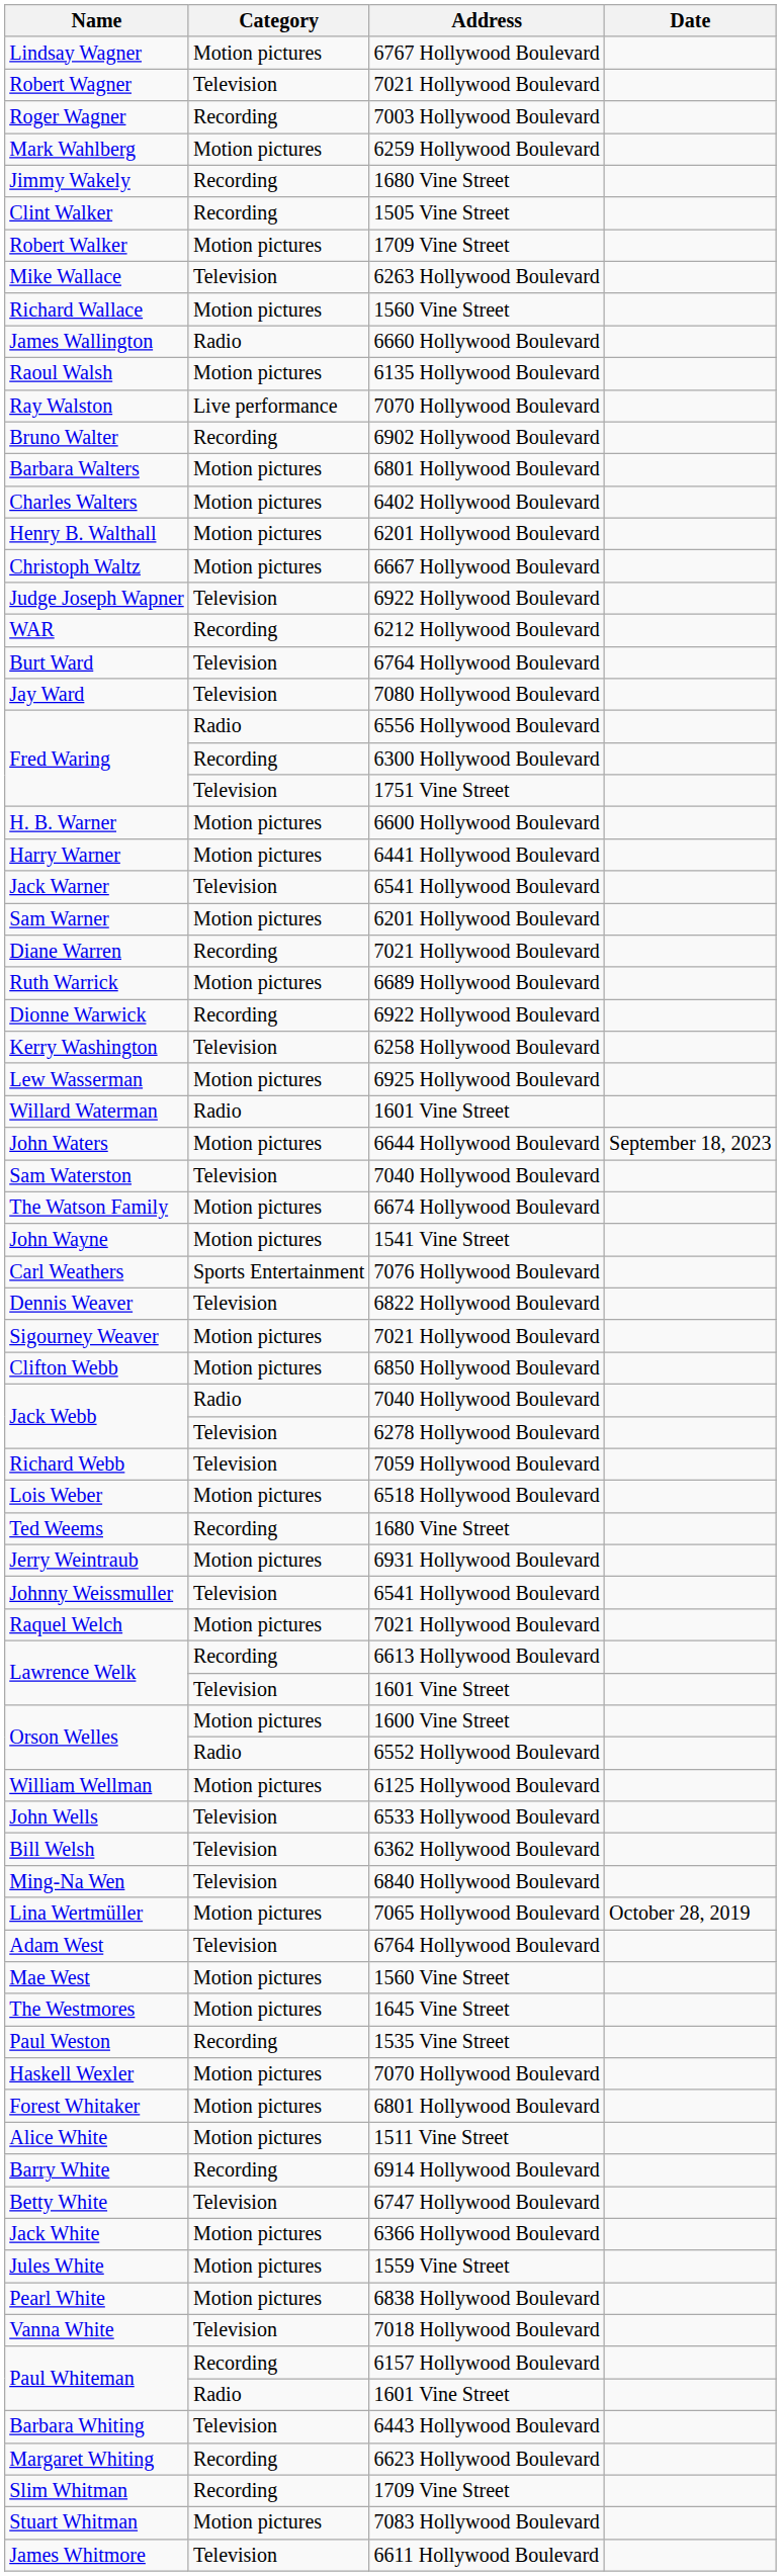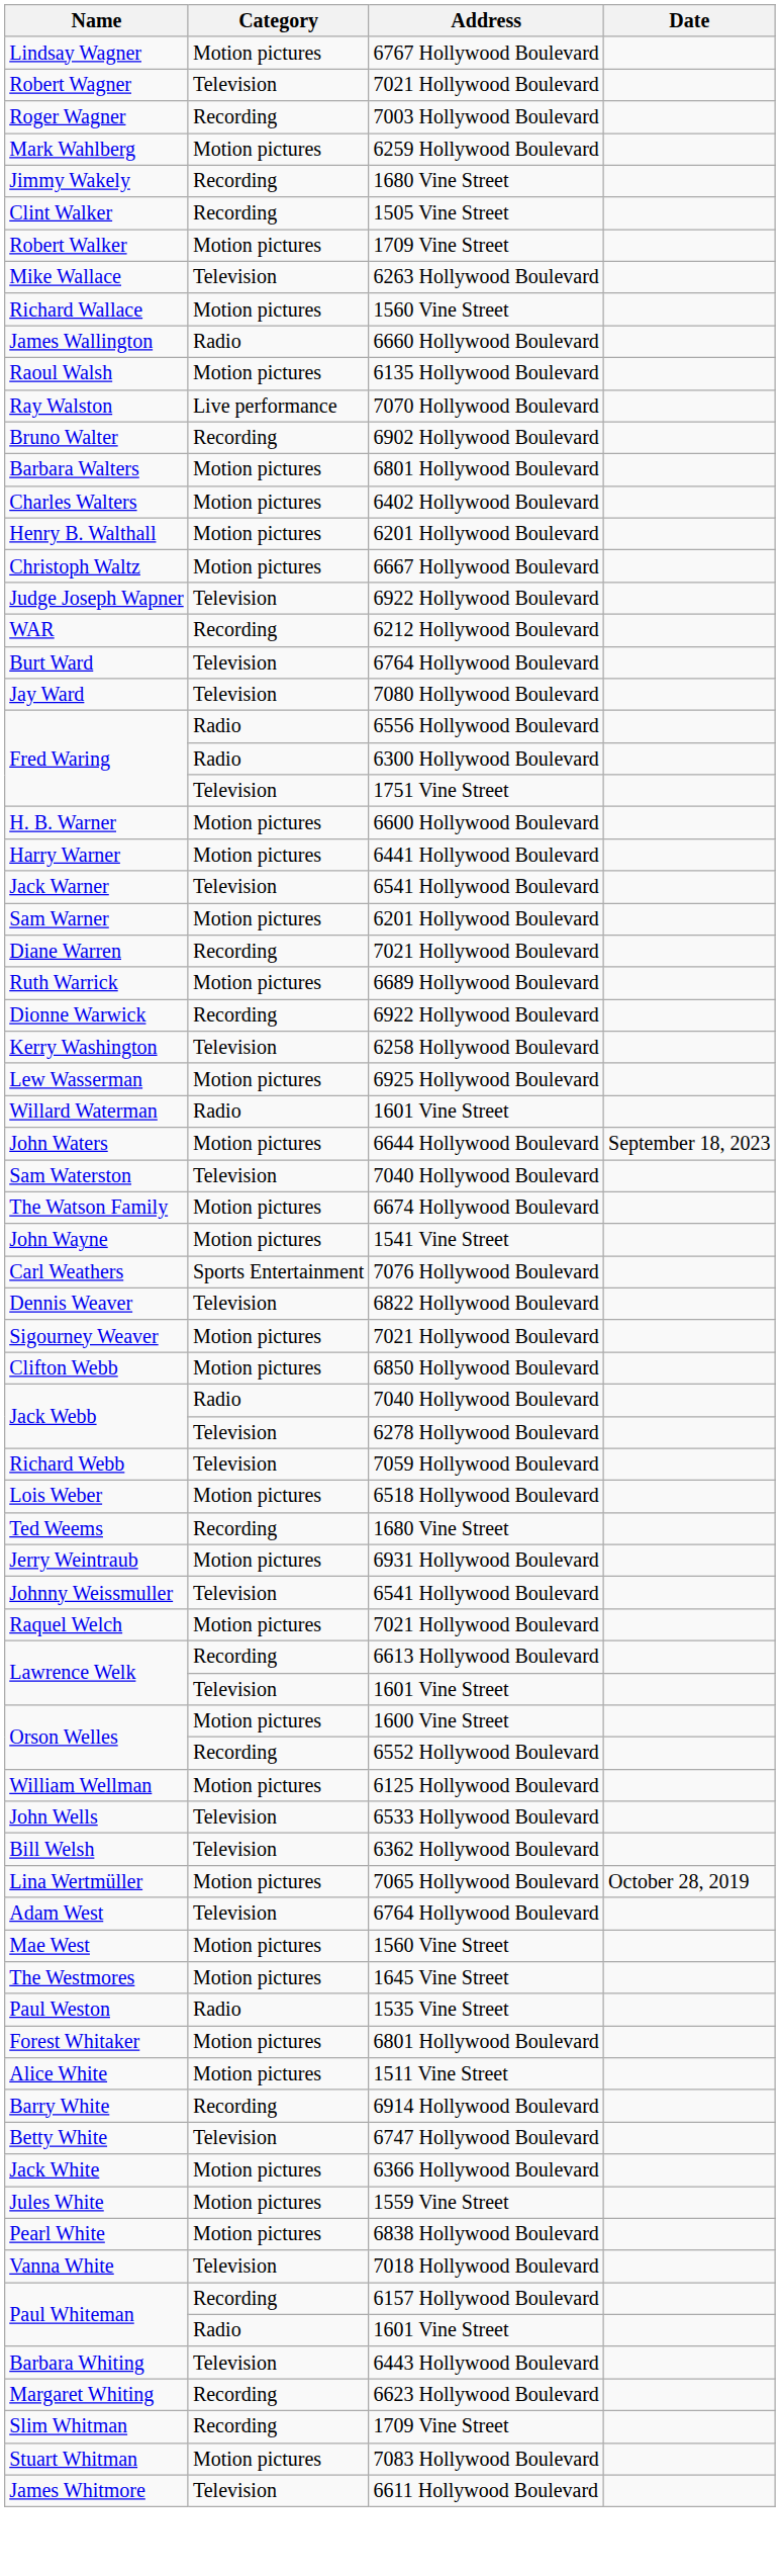Fred Waring / 6300 Hollywood Boulevard | Category: Recording -> Radio
Orson Welles / 6552 Hollywood Boulevard | Category: Radio -> Recording
- row: Ming-Na Wen | Television | 6840 Hollywood Boulevard
Paul Weston | Category: Recording -> Radio
- row: Haskell Wexler | Motion pictures | 7070 Hollywood Boulevard
